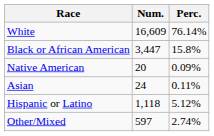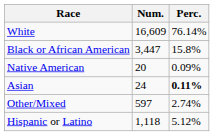Asian | Perc.: normal -> bold
rows swapped: Other/Mixed <-> Hispanic or Latino
